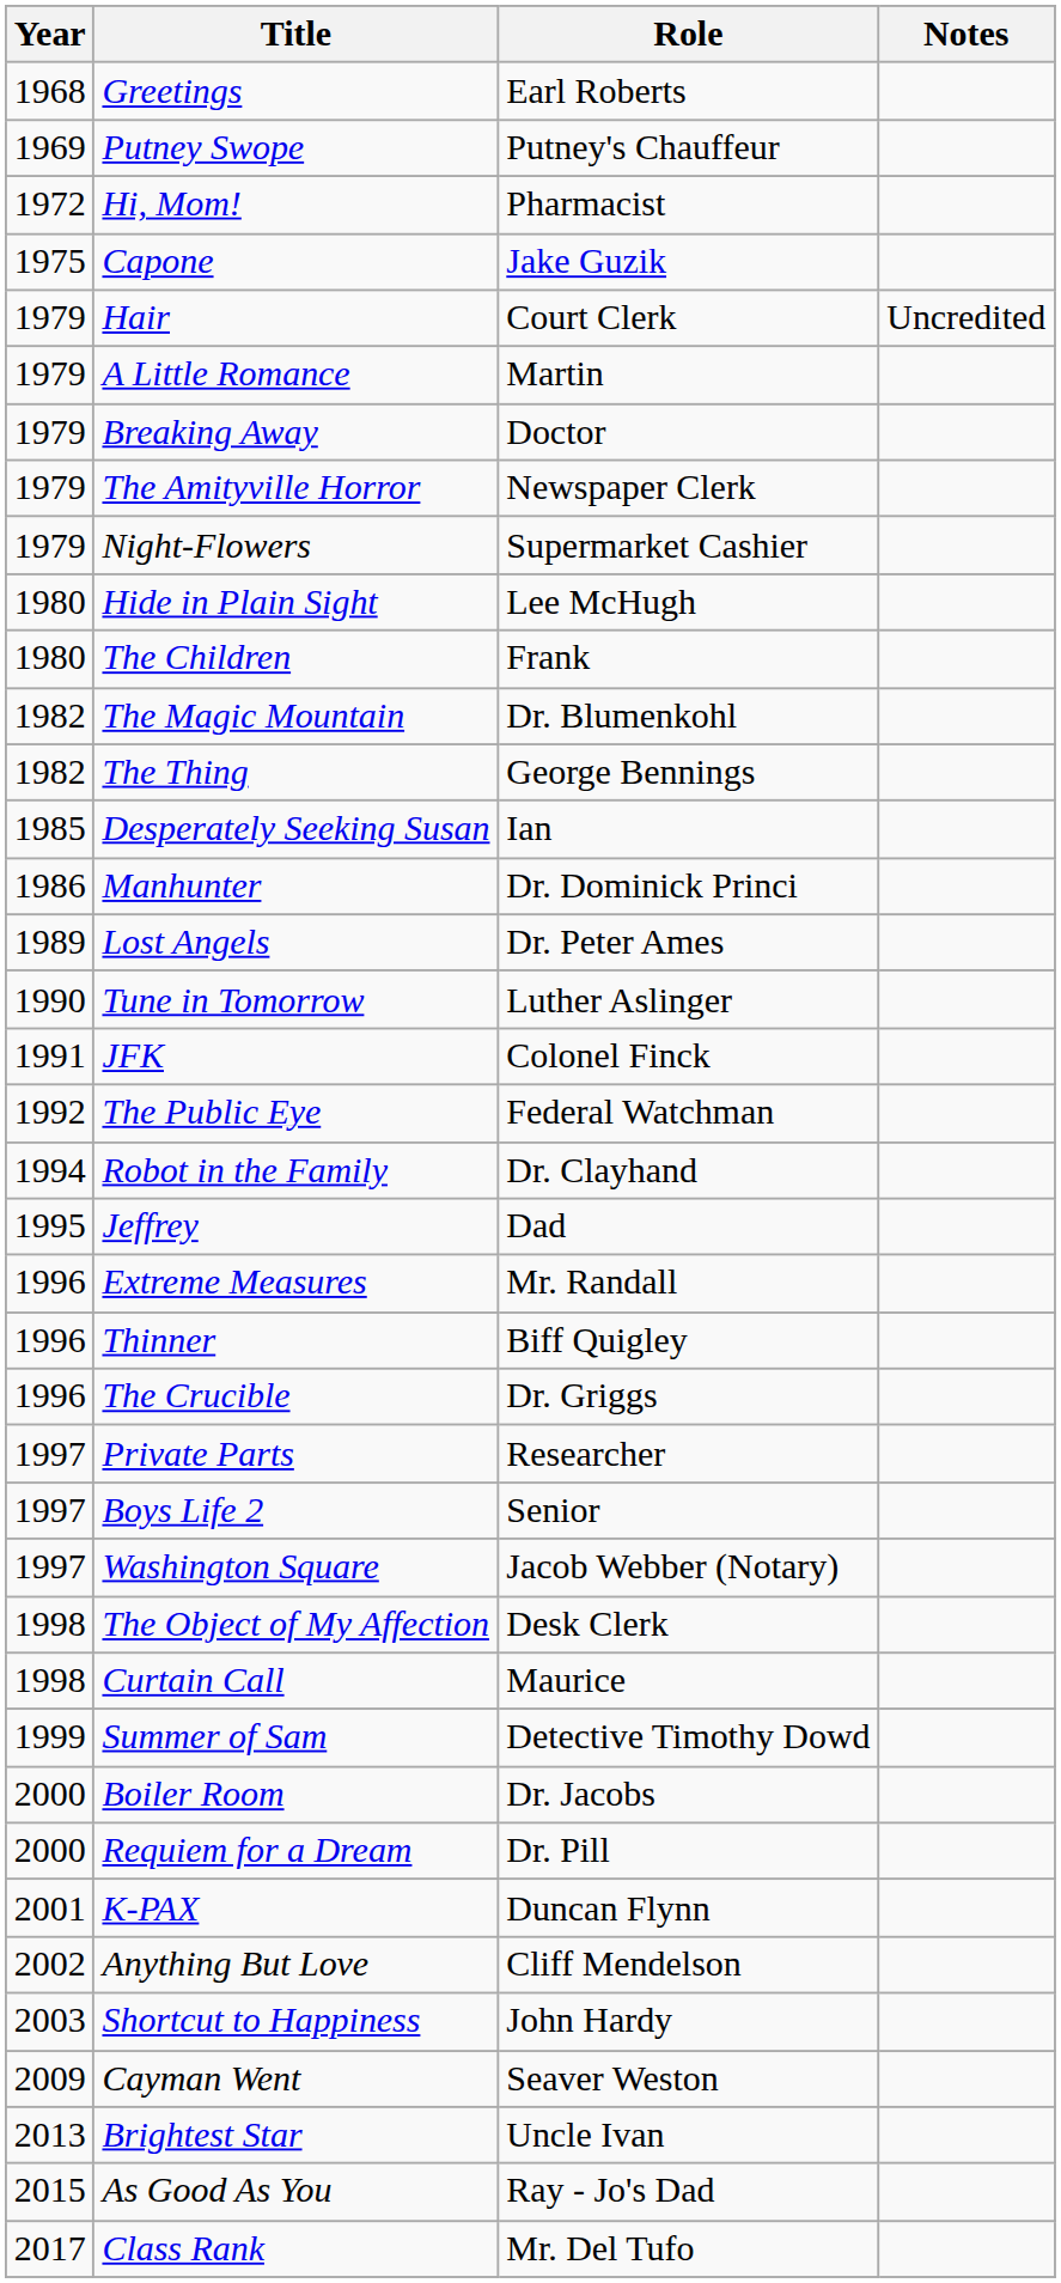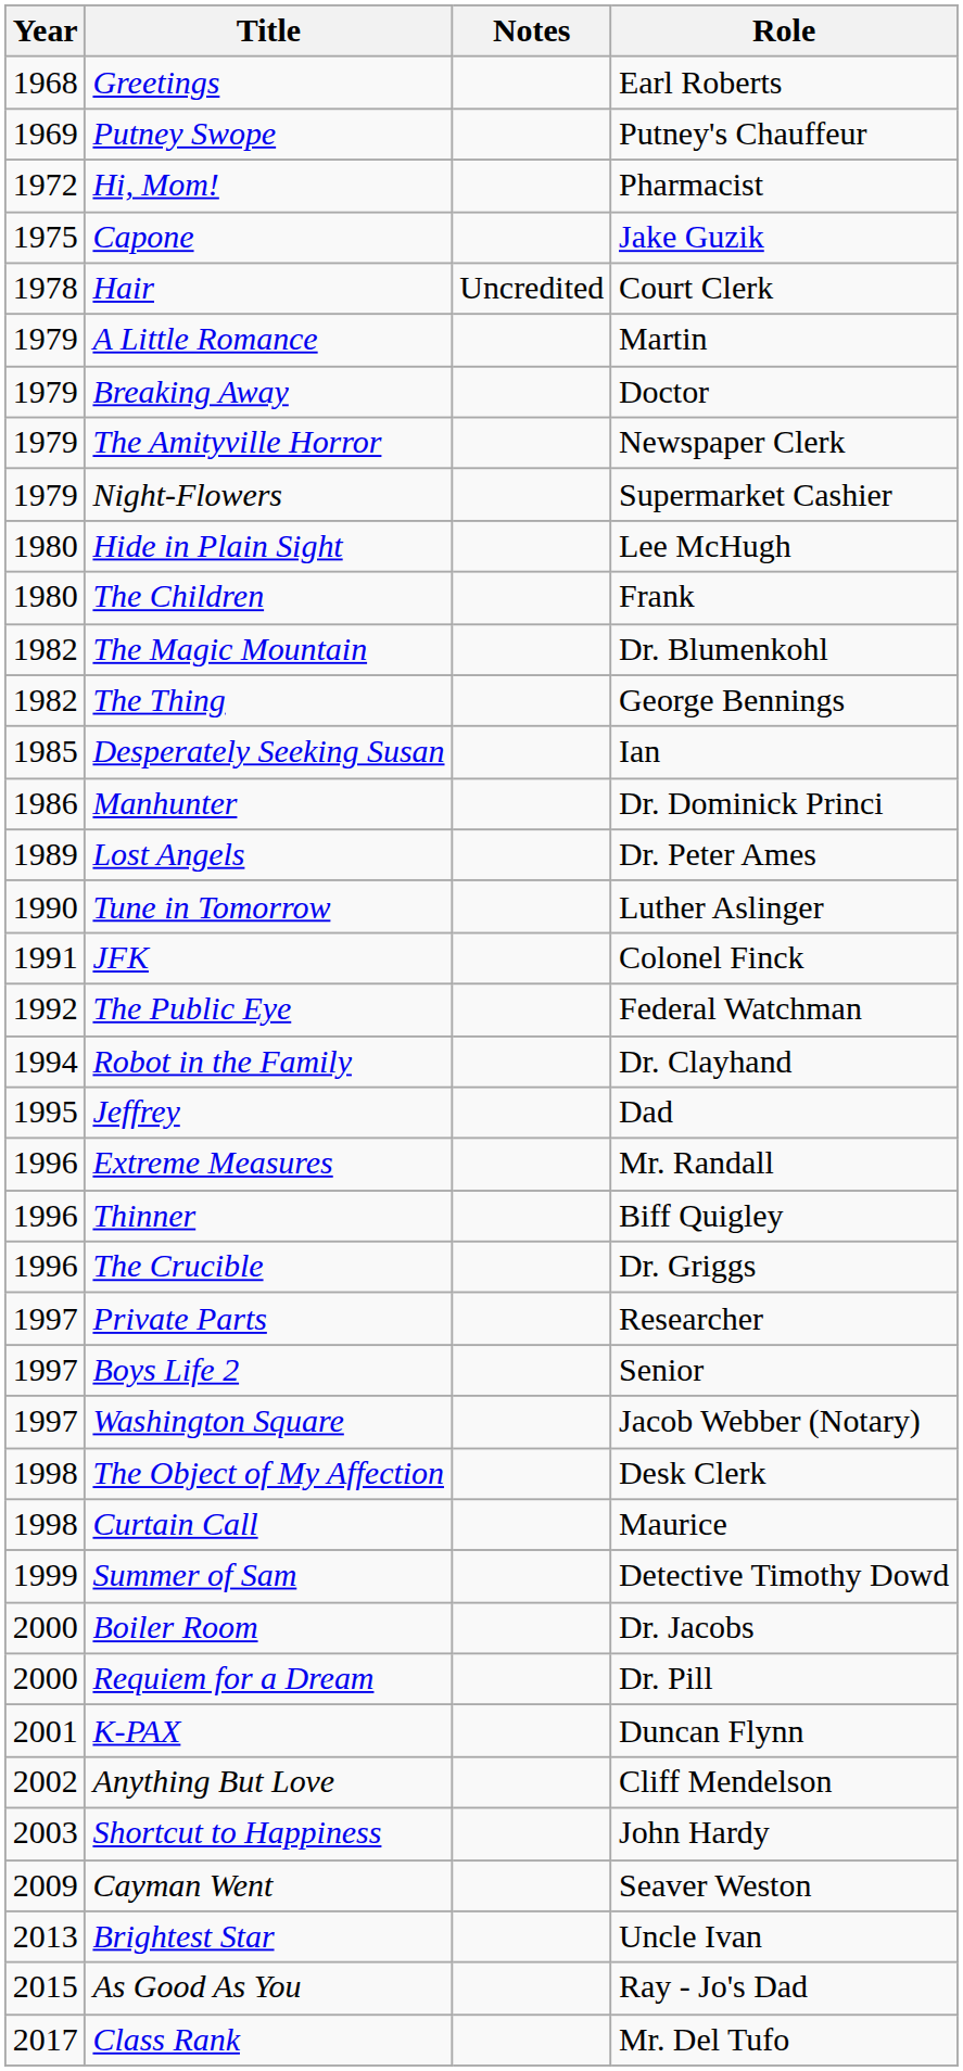columns swapped: Role <-> Notes
Hair | Year: 1979 -> 1978
